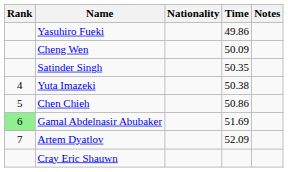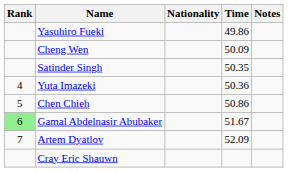Yuta Imazeki | Time: 50.38 -> 50.36
Gamal Abdelnasir Abubaker | Time: 51.69 -> 51.67
